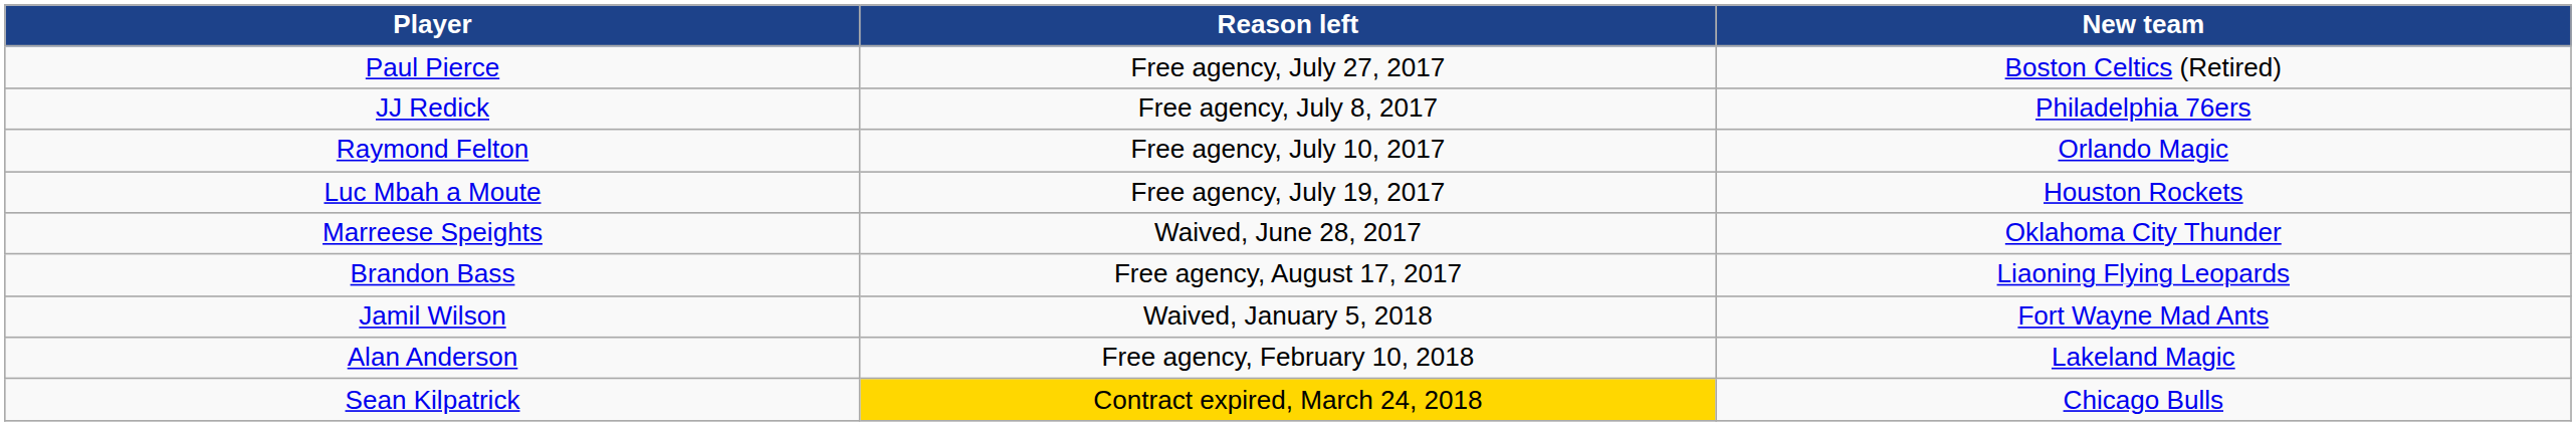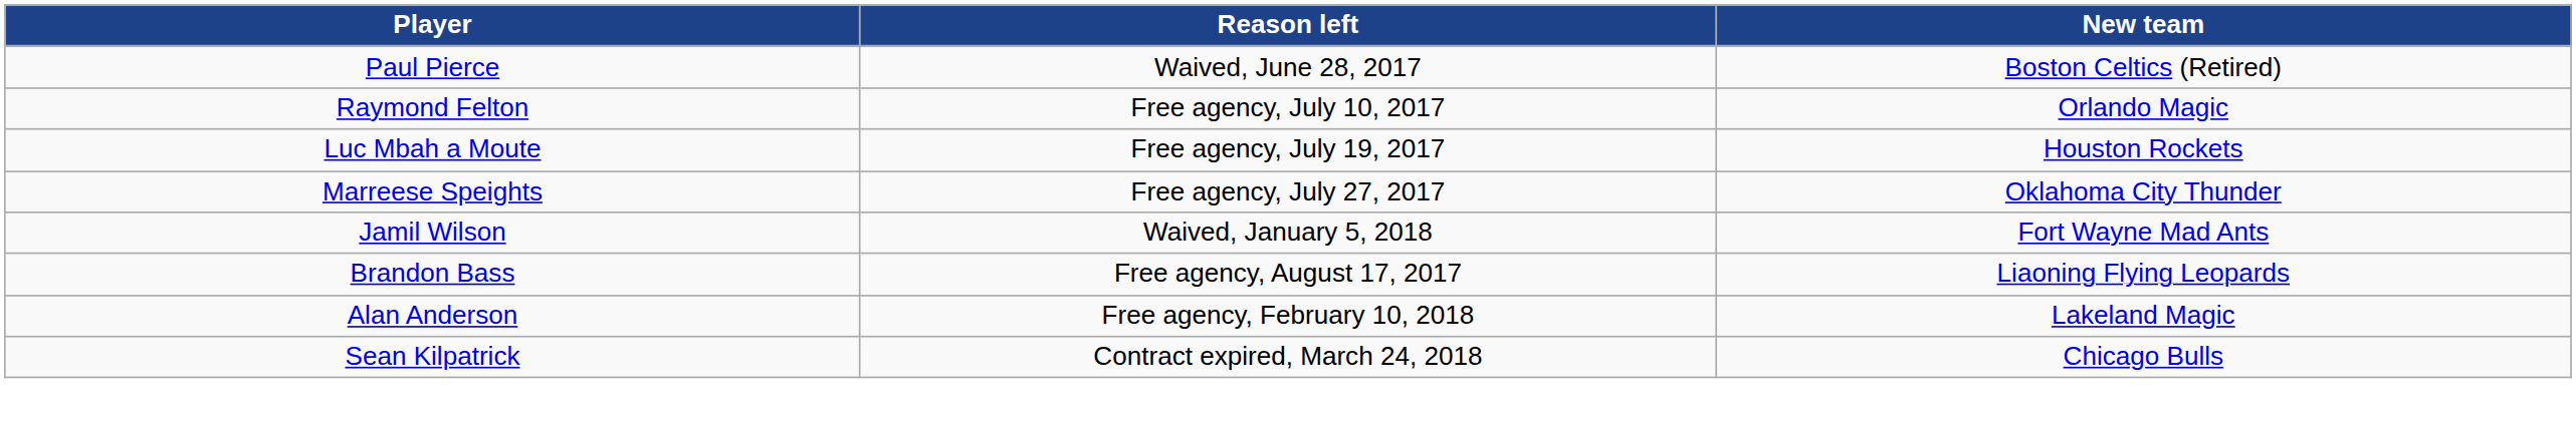Paul Pierce | Reason left: Free agency, July 27, 2017 -> Waived, June 28, 2017
- row: JJ Redick | Free agency, July 8, 2017 | Philadelphia 76ers
Marreese Speights | Reason left: Waived, June 28, 2017 -> Free agency, July 27, 2017
rows swapped: Brandon Bass <-> Jamil Wilson
Sean Kilpatrick | Reason left: gold background -> no background
